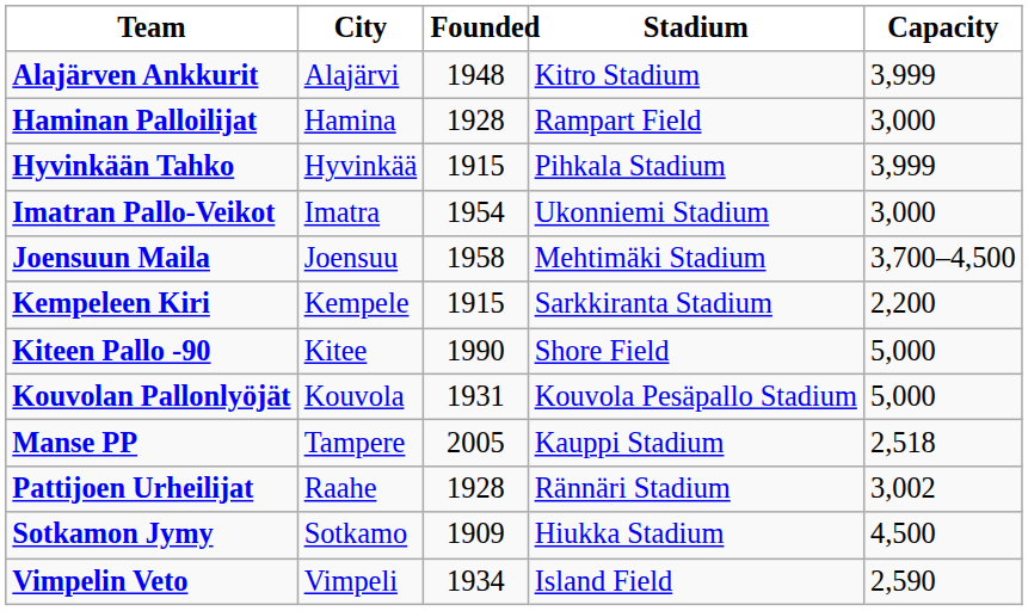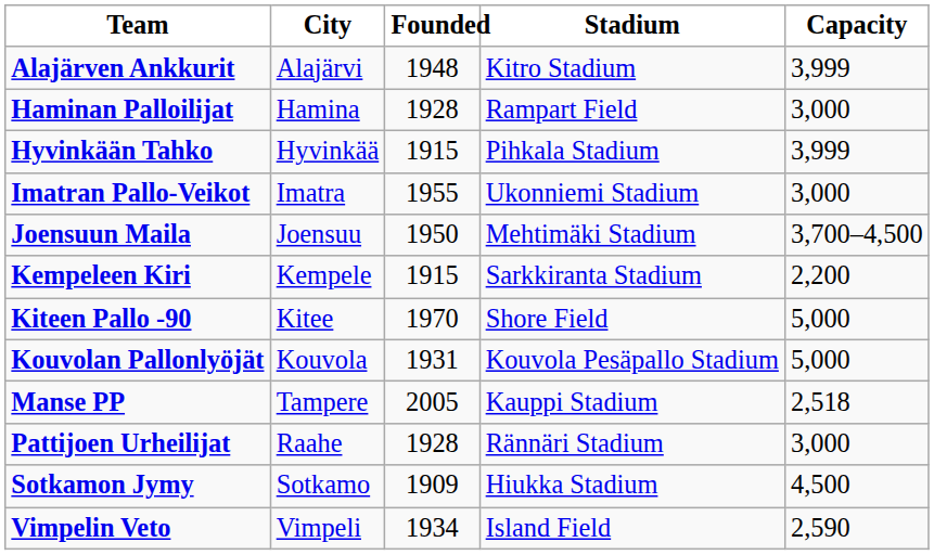Imatran Pallo-Veikot | Founded: 1954 -> 1955
Joensuun Maila | Founded: 1958 -> 1950
Kiteen Pallo -90 | Founded: 1990 -> 1970
Pattijoen Urheilijat | Capacity: 3,002 -> 3,000
